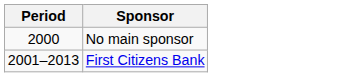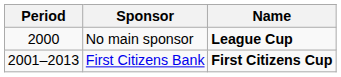+ column: Name | League Cup | First Citizens Cup
